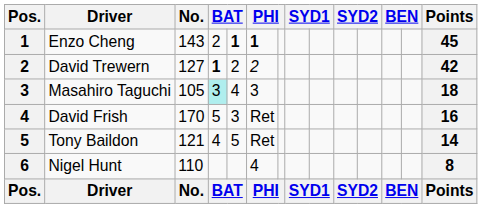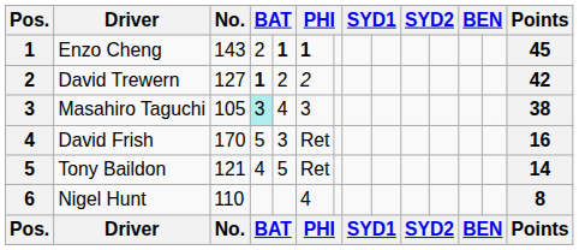Masahiro Taguchi | Points: 18 -> 38
